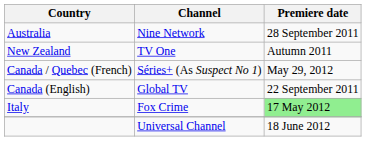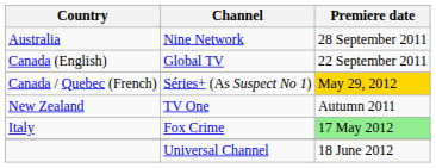rows swapped: Canada (English) <-> New Zealand
Canada / Quebec (French) | Premiere date: no background -> gold background
